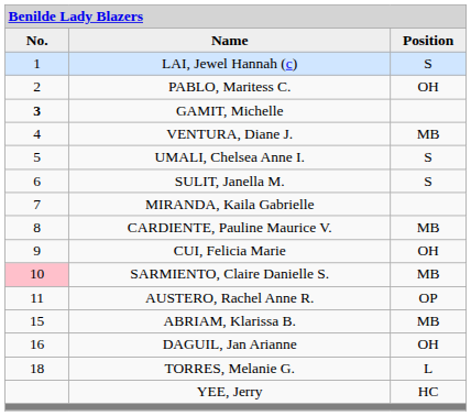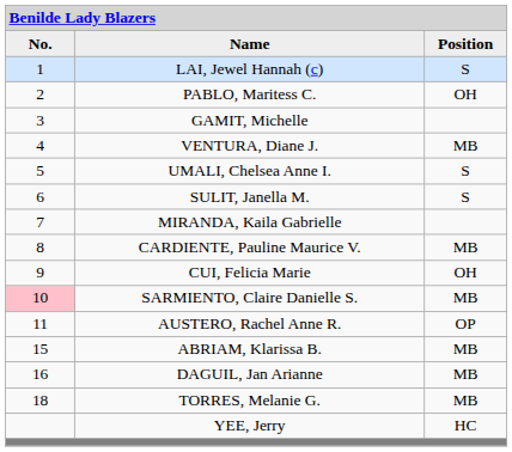GAMIT, Michelle | column 1: bold -> normal
DAGUIL, Jan Arianne | column 3: OH -> MB
TORRES, Melanie G. | column 3: L -> MB
